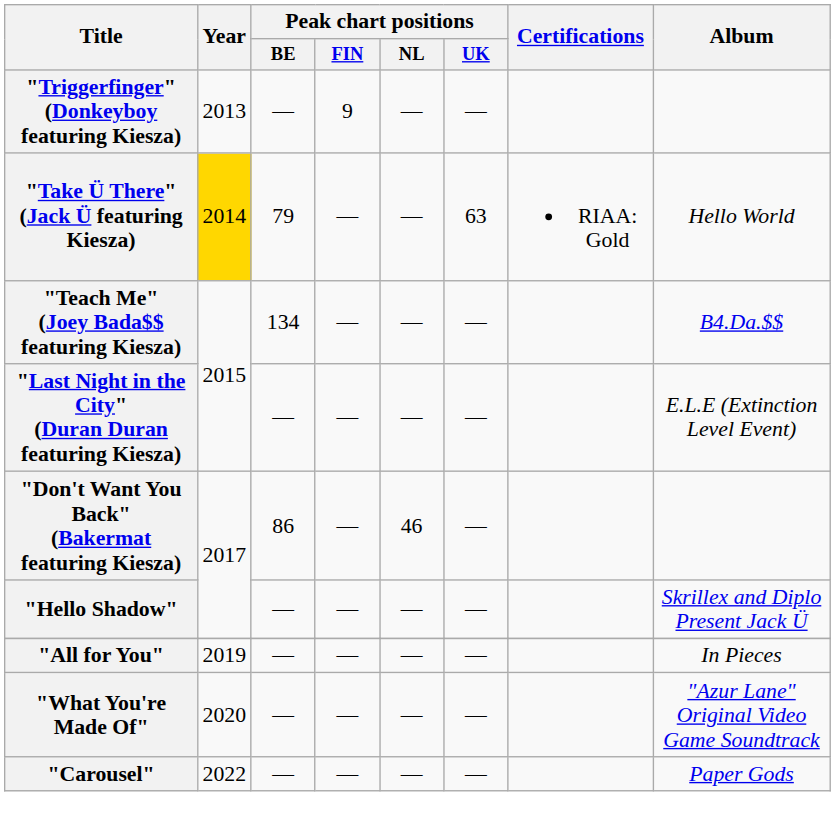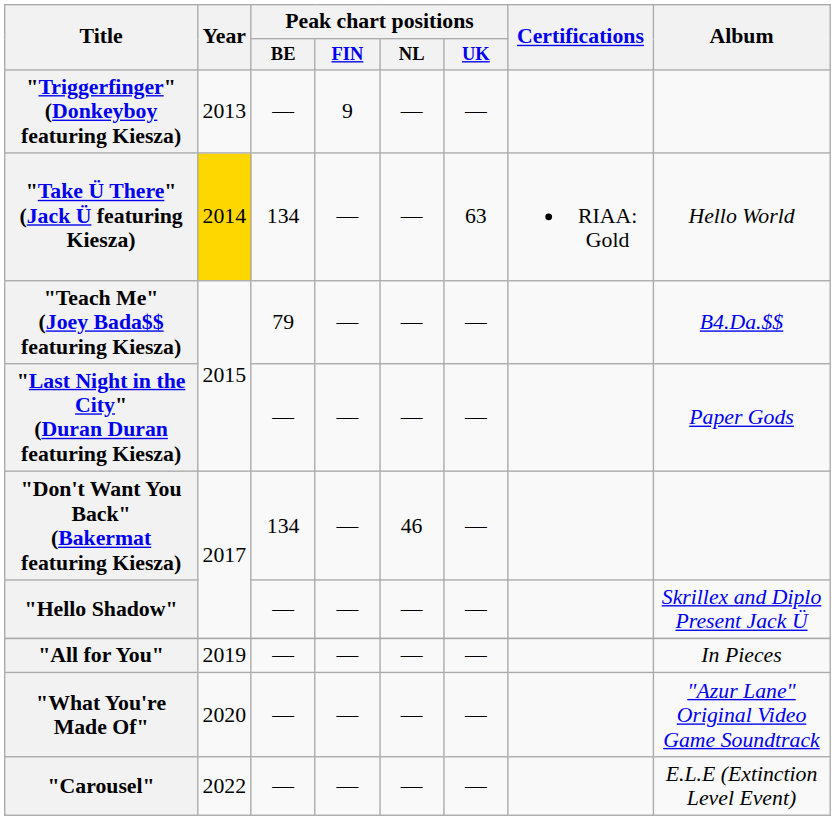"Take Ü There" (Jack Ü featuring Kiesza) | Peak chart positions / BE: 79 -> 134
"Teach Me" (Joey Bada$$ featuring Kiesza) | Peak chart positions / BE: 134 -> 79
"Last Night in the City" (Duran Duran featuring Kiesza) | Album: E.L.E (Extinction Level Event) -> Paper Gods
"Don't Want You Back" (Bakermat featuring Kiesza) | Peak chart positions / BE: 86 -> 134
"Carousel" | Album: Paper Gods -> E.L.E (Extinction Level Event)
